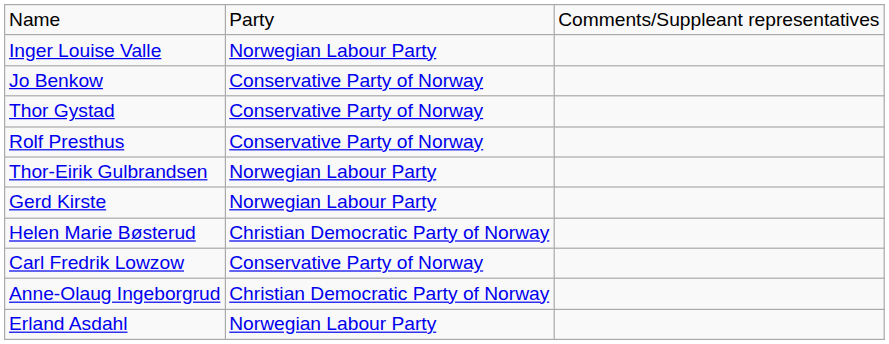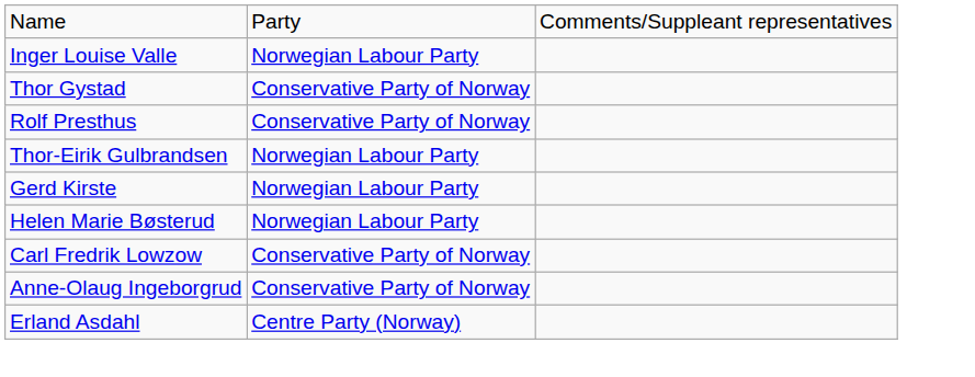- row: Jo Benkow | Conservative Party of Norway
Helen Marie Bøsterud | column 2: Christian Democratic Party of Norway -> Norwegian Labour Party
Anne-Olaug Ingeborgrud | column 2: Christian Democratic Party of Norway -> Conservative Party of Norway
Erland Asdahl | column 2: Norwegian Labour Party -> Centre Party (Norway)
